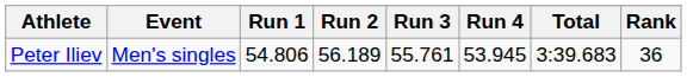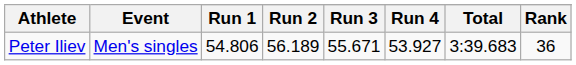Peter Iliev | Run 3: 55.761 -> 55.671
Peter Iliev | Run 4: 53.945 -> 53.927
